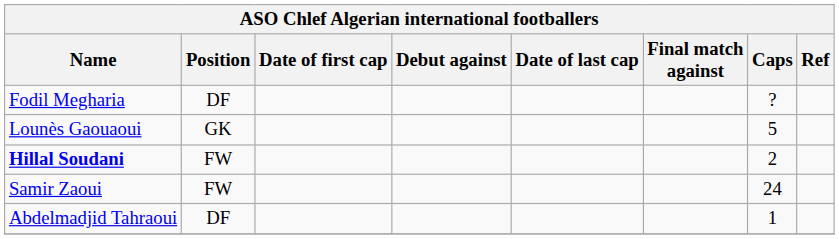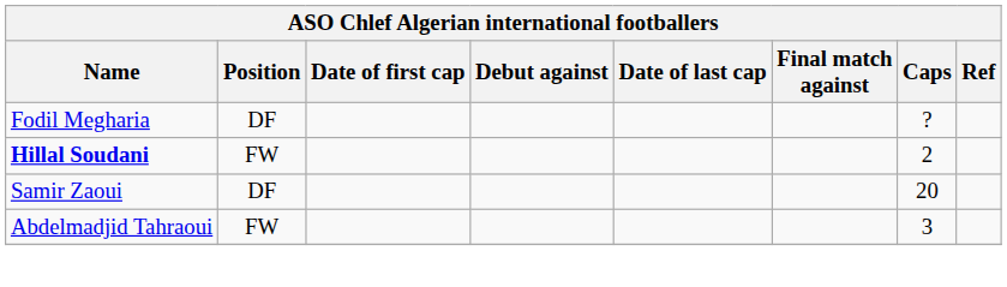- row: Lounès Gaouaoui | GK | 5
Samir Zaoui | Position: FW -> DF
Samir Zaoui | Caps: 24 -> 20
Abdelmadjid Tahraoui | Position: DF -> FW
Abdelmadjid Tahraoui | Caps: 1 -> 3
